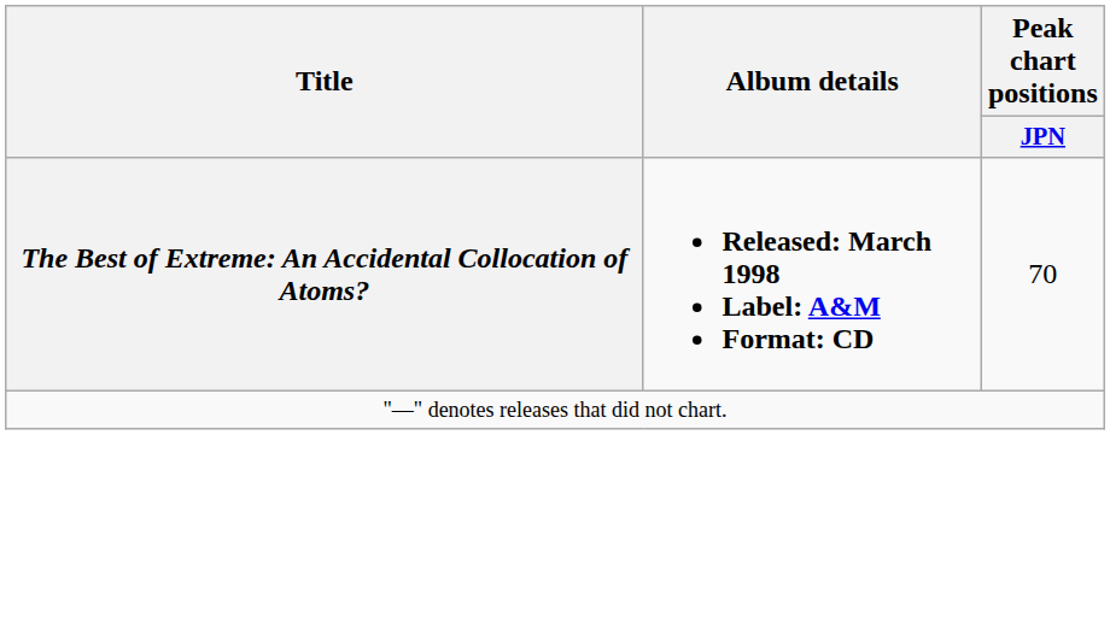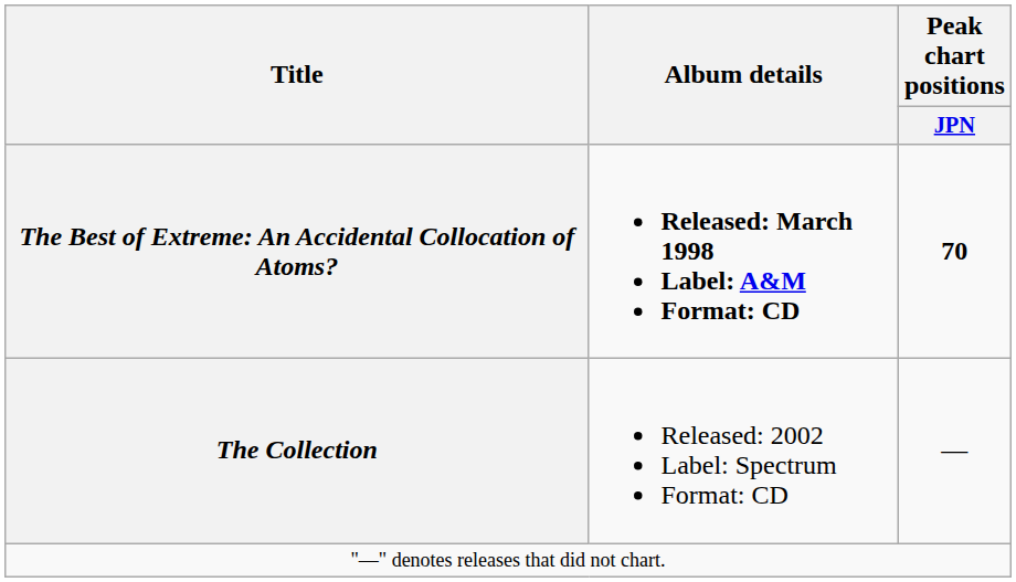The Best of Extreme: An Accidental Collocation of Atoms? | Peak chart positions / JPN: normal -> bold
+ row: The Collection | Released: 2002 Label: Spectrum Format: CD | —
